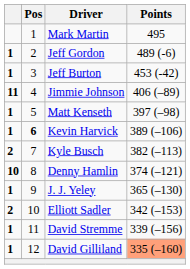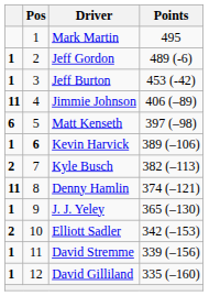Matt Kenseth | column 1: 1 -> 6
Denny Hamlin | column 1: 10 -> 11
David Gilliland | Points: lightsalmon background -> no background
